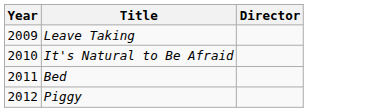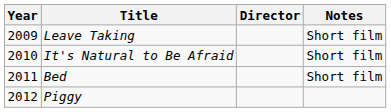+ column: Notes | Short film | Short film | Short film
